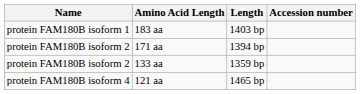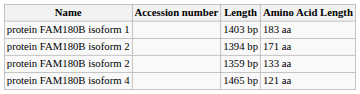columns swapped: Accession number <-> Amino Acid Length
